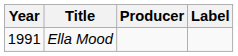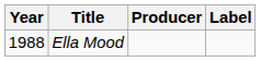Ella Mood | Year: 1991 -> 1988
